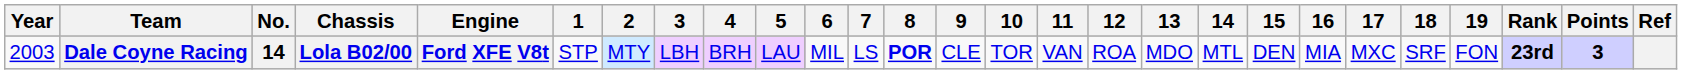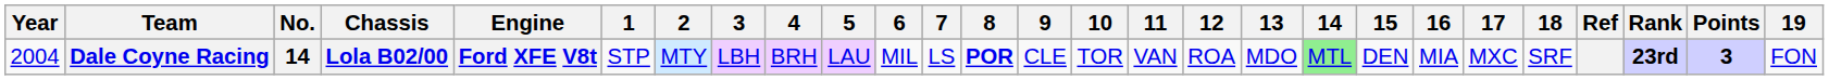columns swapped: 19 <-> Ref
Dale Coyne Racing | Year: 2003 -> 2004
Dale Coyne Racing | 14: no background -> lightgreen background
